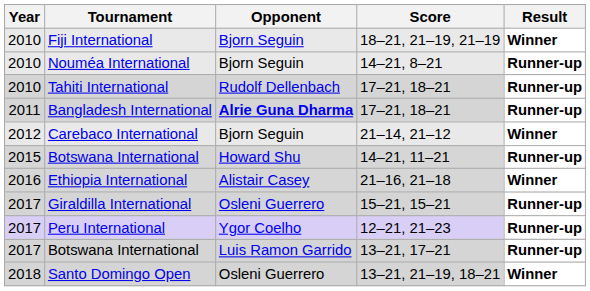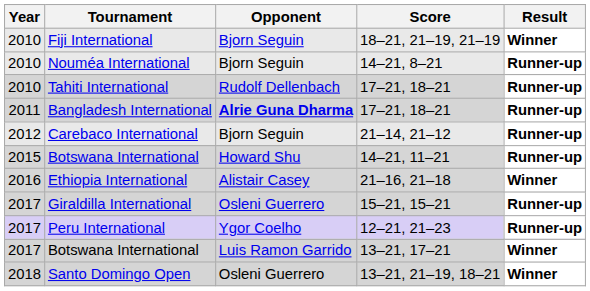Carebaco International | Result: Winner -> Runner-up
Botswana International / 13–21, 17–21 | Result: Runner-up -> Winner
